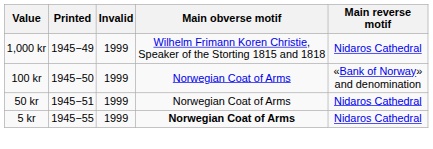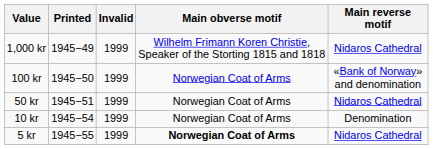+ row: 10 kr | 1945−54 | 1999 | Norwegian Coat of Arms | Denomination
